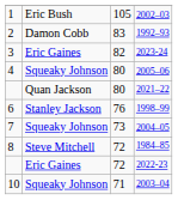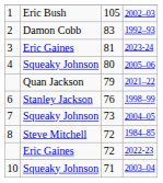2023-24 | column 3: 82 -> 81
2021–22 | column 3: 80 -> 79
